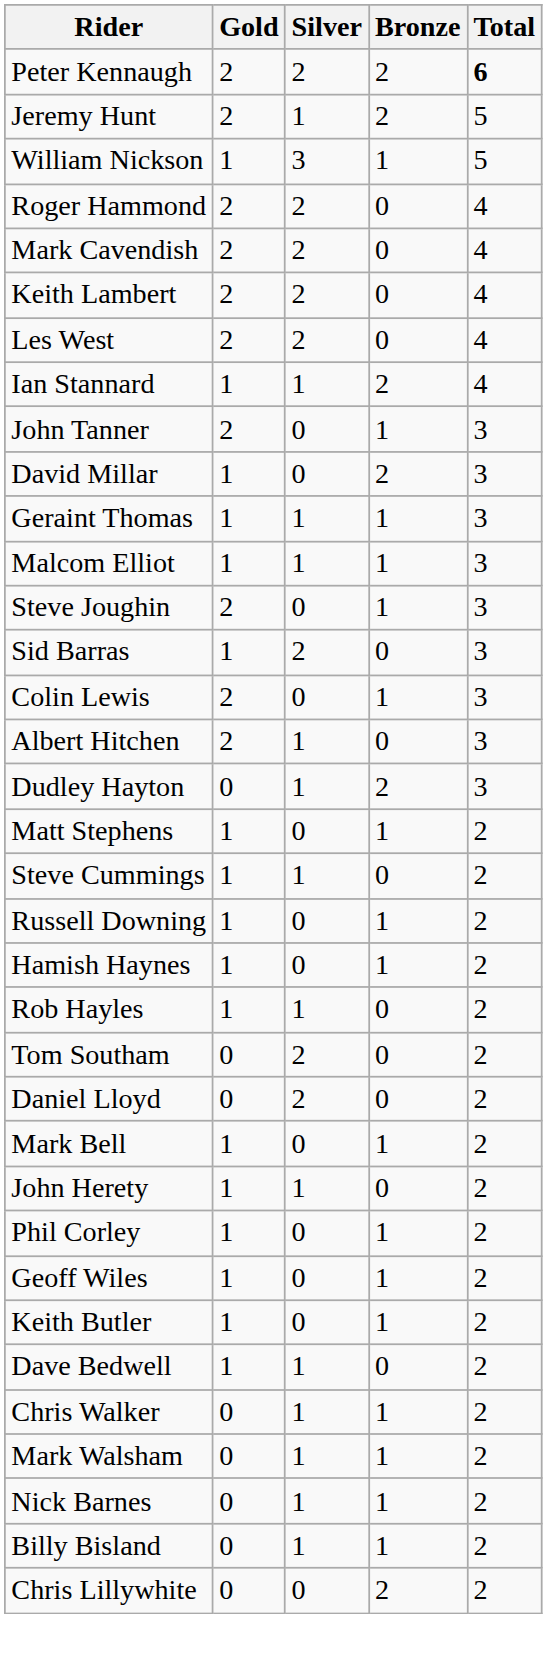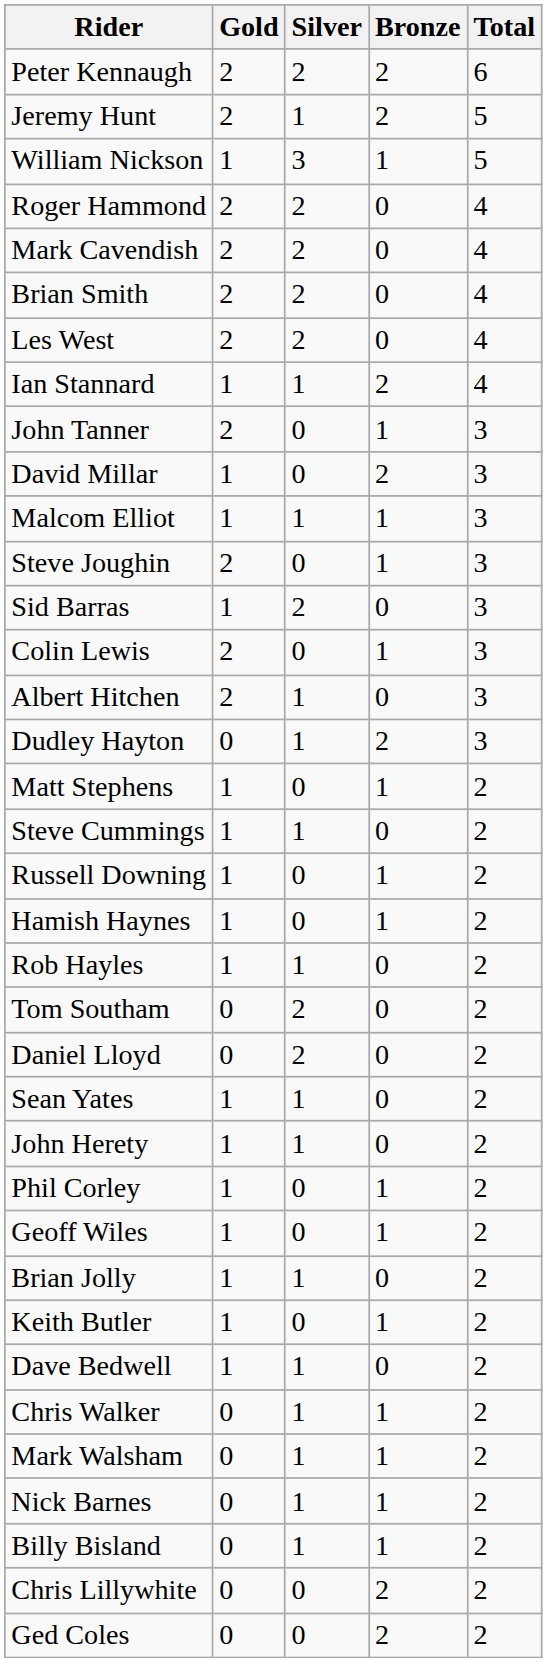Peter Kennaugh | Total: bold -> normal
+ row: Brian Smith | 2 | 2 | 0 | 4
- row: Keith Lambert | 2 | 2 | 0 | 4
- row: Geraint Thomas | 1 | 1 | 1 | 3
+ row: Sean Yates | 1 | 1 | 0 | 2
- row: Mark Bell | 1 | 0 | 1 | 2
+ row: Brian Jolly | 1 | 1 | 0 | 2
+ row: Ged Coles | 0 | 0 | 2 | 2
